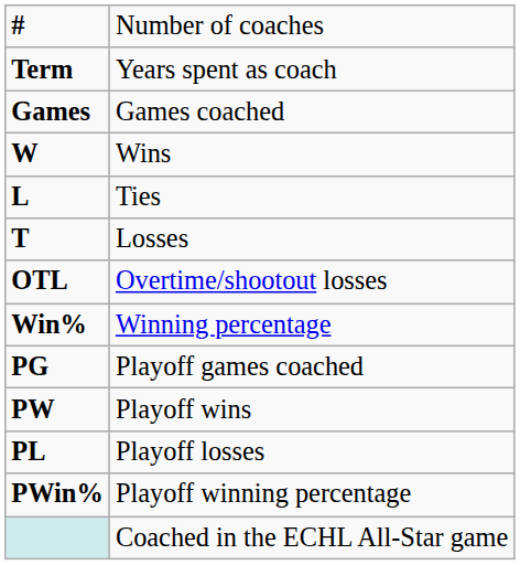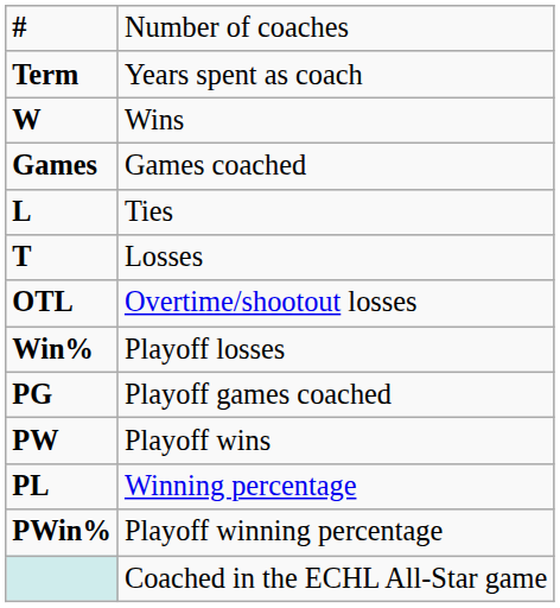rows swapped: Games <-> W
Win% | column 2: Winning percentage -> Playoff losses
PL | column 2: Playoff losses -> Winning percentage
